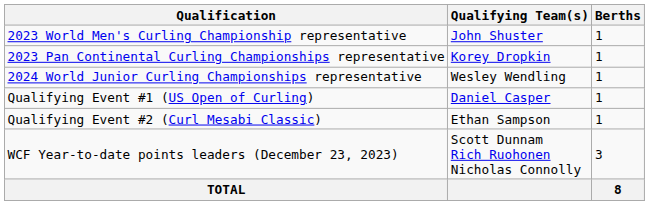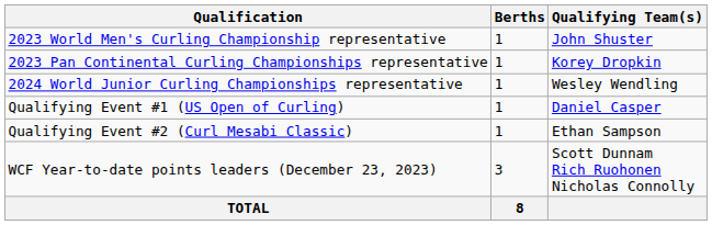columns swapped: Berths <-> Qualifying Team(s)
